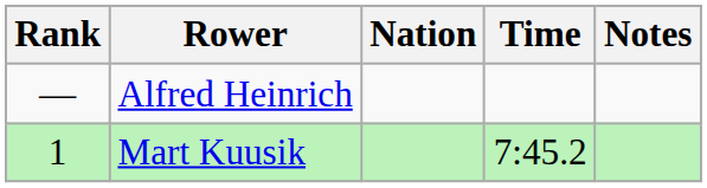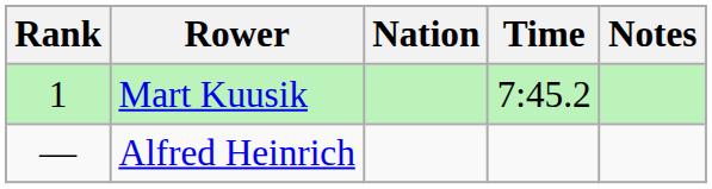rows swapped: Mart Kuusik <-> Alfred Heinrich
